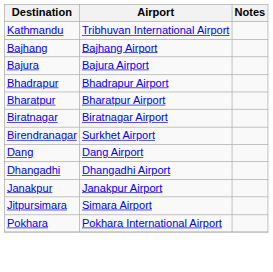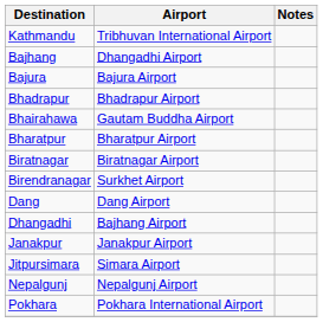Bajhang | Airport: Bajhang Airport -> Dhangadhi Airport
+ row: Bhairahawa | Gautam Buddha Airport
Dhangadhi | Airport: Dhangadhi Airport -> Bajhang Airport
+ row: Nepalgunj | Nepalgunj Airport
